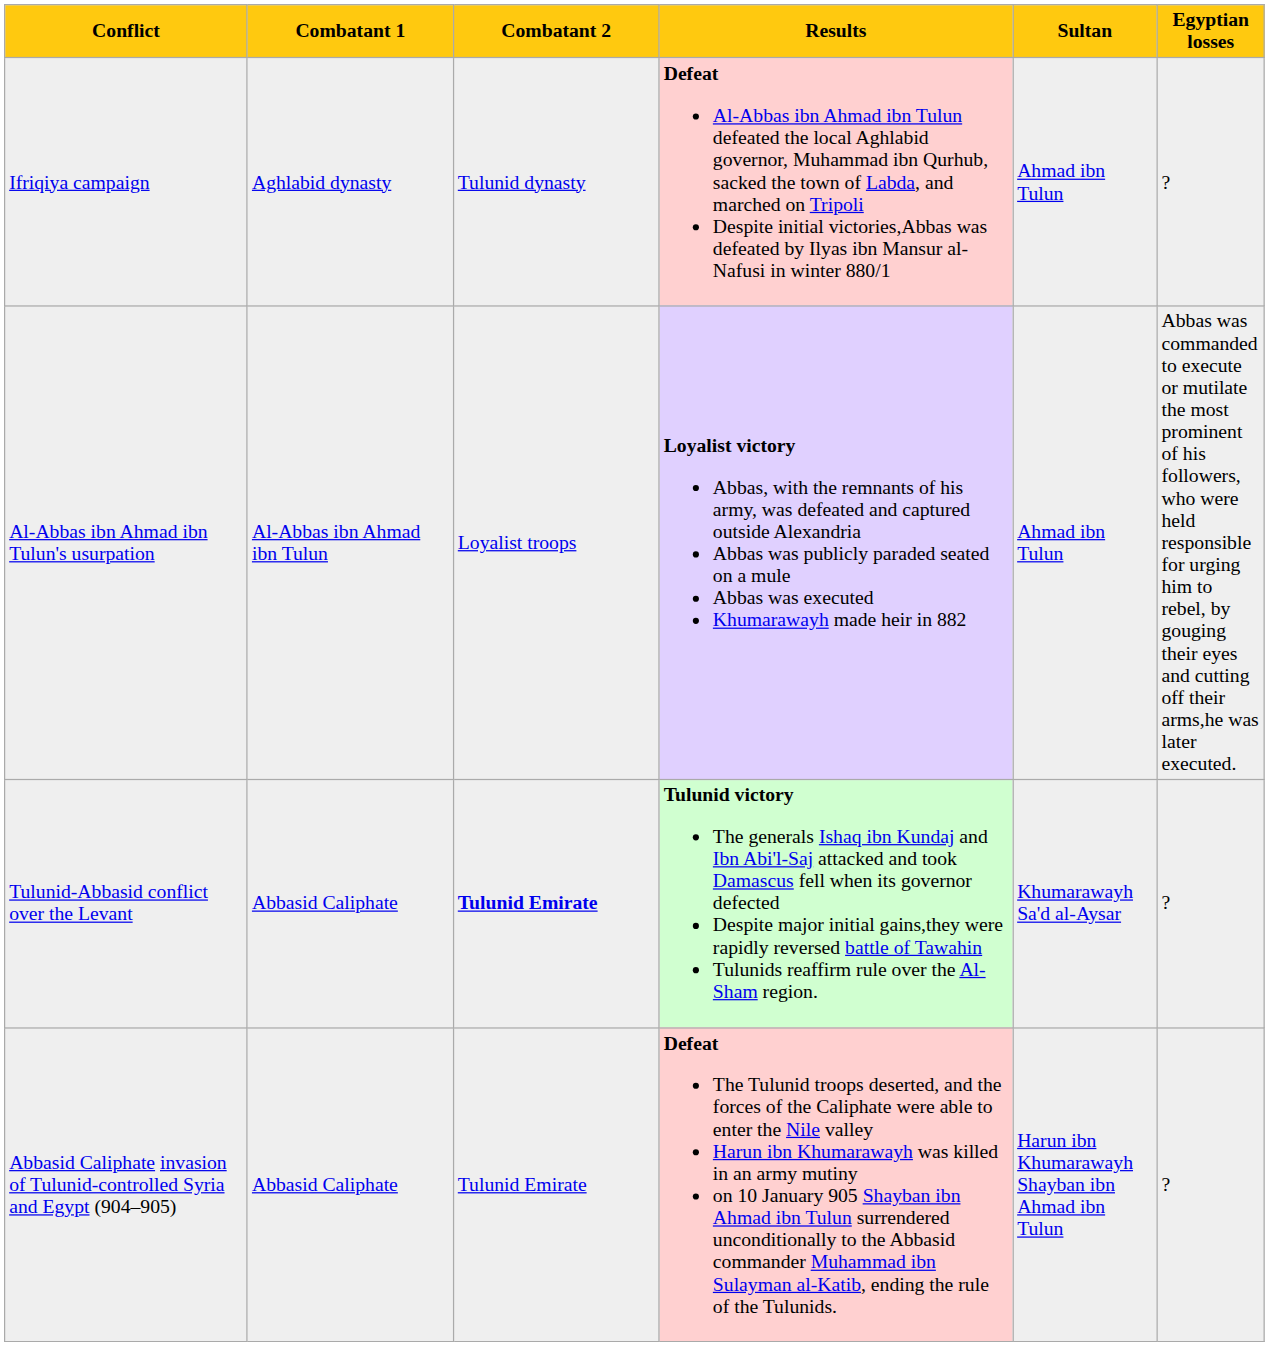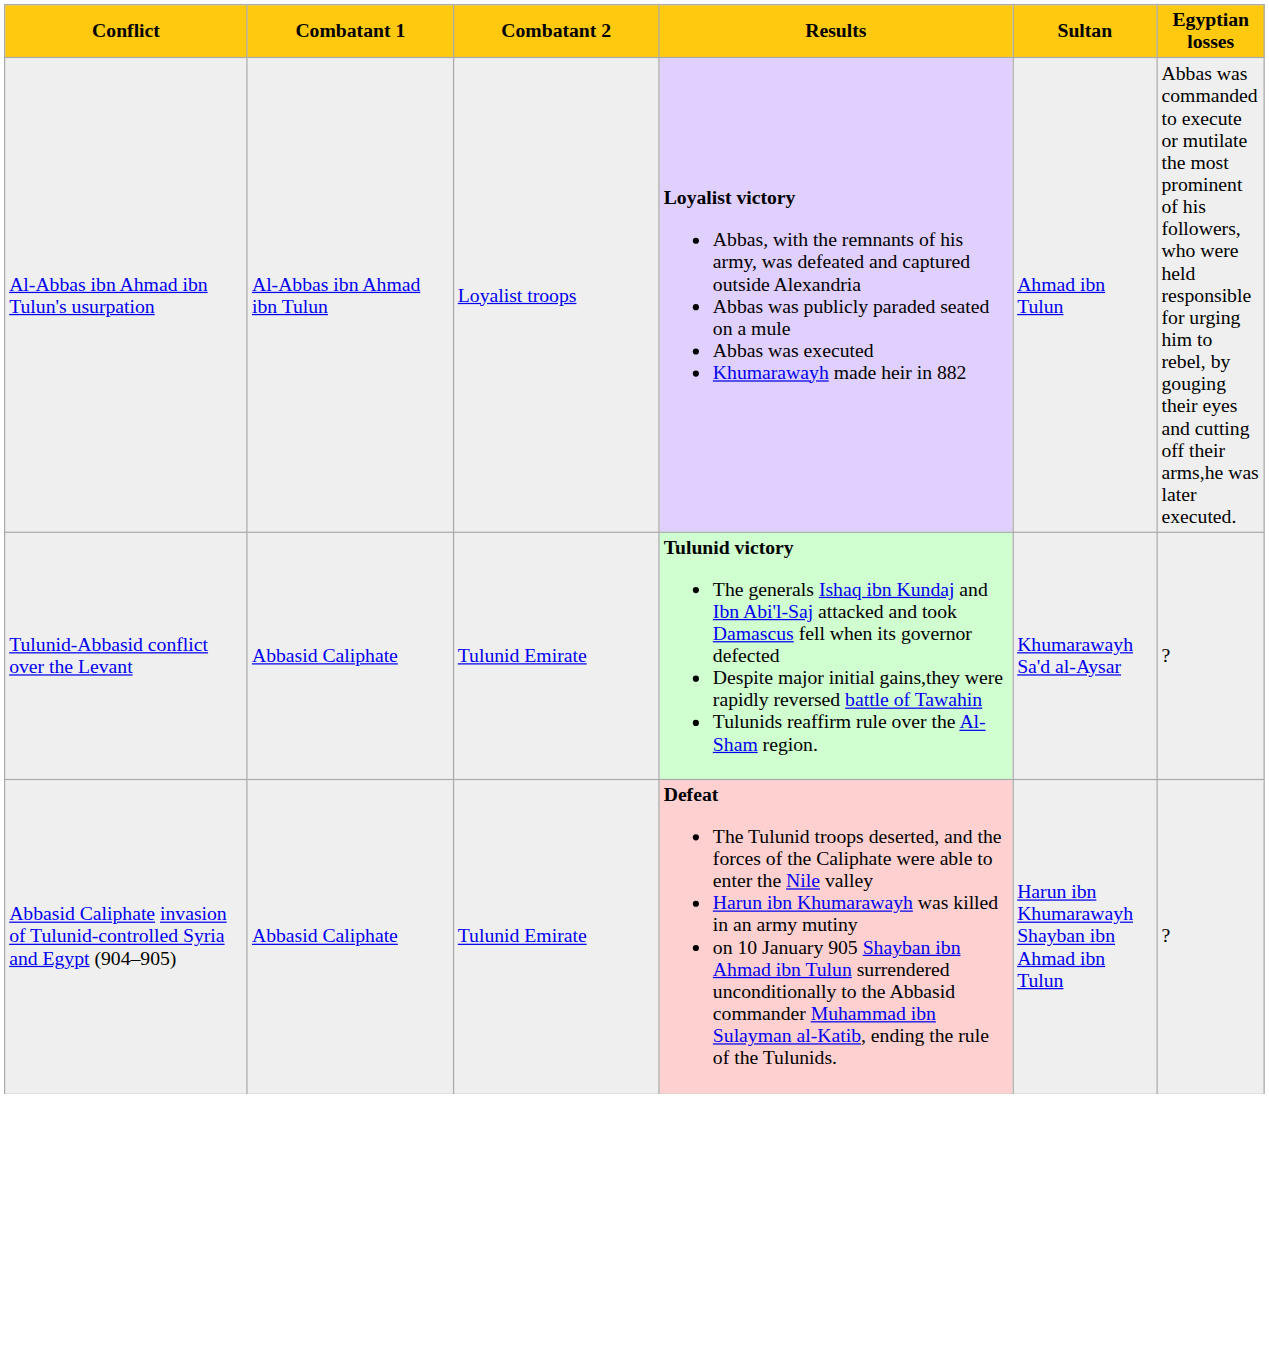- row: Ifriqiya campaign | Aghlabid dynasty | Tulunid dynasty | Defeat Al-Abbas ibn Ahmad ibn Tulun defeated the local Aghlabid governor, Muhammad ibn Qurhub, sacked the town of Labda, and marched on Tripoli Despite initial victories,Abbas was defeated by Ilyas ibn Mansur al-Nafusi in winter 880/1 | Ahmad ibn Tulun | ?
Tulunid-Abbasid conflict over the Levant | Combatant 2: bold -> normal
